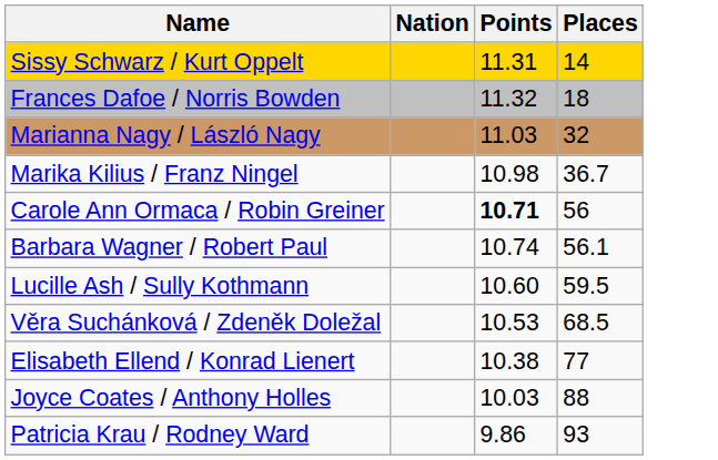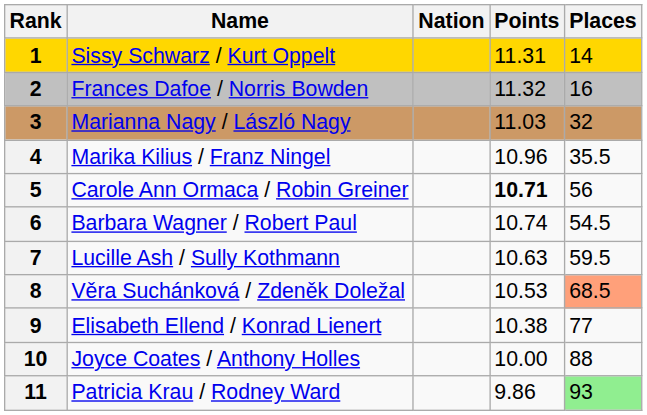+ column: Rank | 1 | 2 | 3 | 4 | 5 | 6 | 7 | 8 | 9 | 10 | 11
Frances Dafoe / Norris Bowden | Places: 18 -> 16
Marika Kilius / Franz Ningel | Points: 10.98 -> 10.96
Marika Kilius / Franz Ningel | Places: 36.7 -> 35.5
Barbara Wagner / Robert Paul | Places: 56.1 -> 54.5
Lucille Ash / Sully Kothmann | Points: 10.60 -> 10.63
Věra Suchánková / Zdeněk Doležal | Places: no background -> lightsalmon background
Joyce Coates / Anthony Holles | Points: 10.03 -> 10.00
Patricia Krau / Rodney Ward | Places: no background -> lightgreen background
